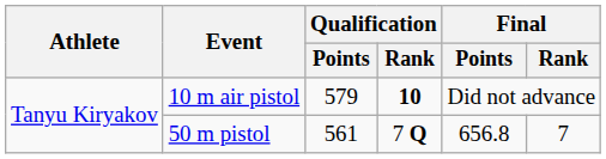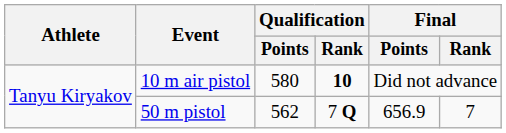10 m air pistol | Qualification / Points: 579 -> 580
50 m pistol | Qualification / Points: 561 -> 562
50 m pistol | Final / Points: 656.8 -> 656.9
